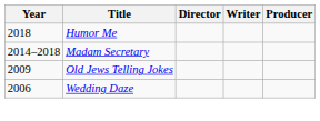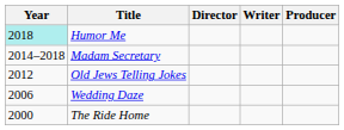Humor Me | Year: no background -> paleturquoise background
Old Jews Telling Jokes | Year: 2009 -> 2012
+ row: 2000 | The Ride Home
